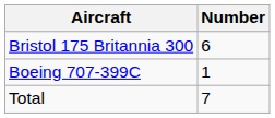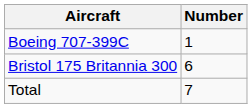rows swapped: Boeing 707-399C <-> Bristol 175 Britannia 300
